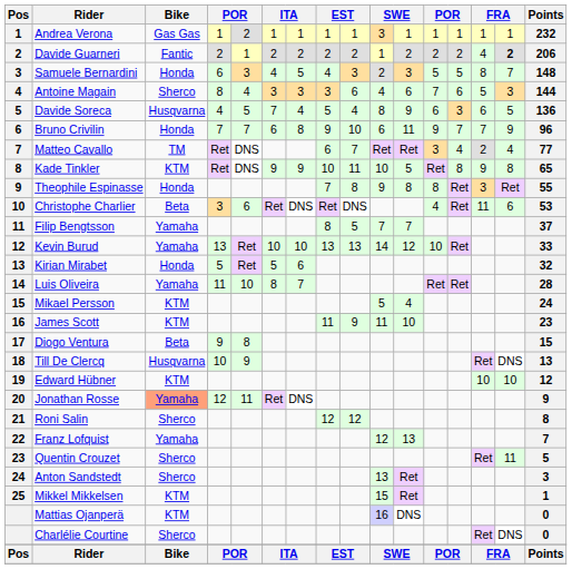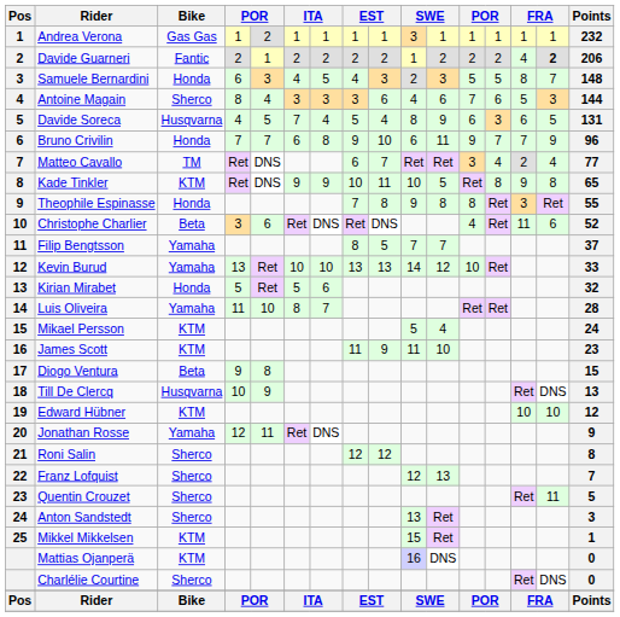Davide Soreca | Points: 136 -> 131
Christophe Charlier | Points: 53 -> 52
Jonathan Rosse | Bike: lightsalmon background -> no background
Franz Lofquist | Bike: Yamaha -> Sherco
